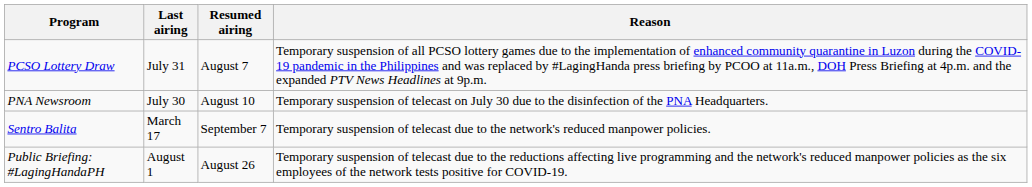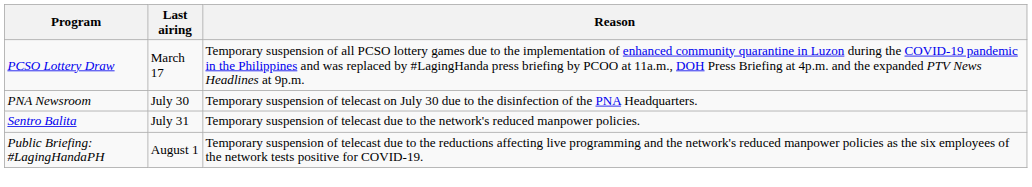- column: Resumed airing | August 7 | August 10 | September 7 | August 26
PCSO Lottery Draw | Last airing: July 31 -> March 17
Sentro Balita | Last airing: March 17 -> July 31
